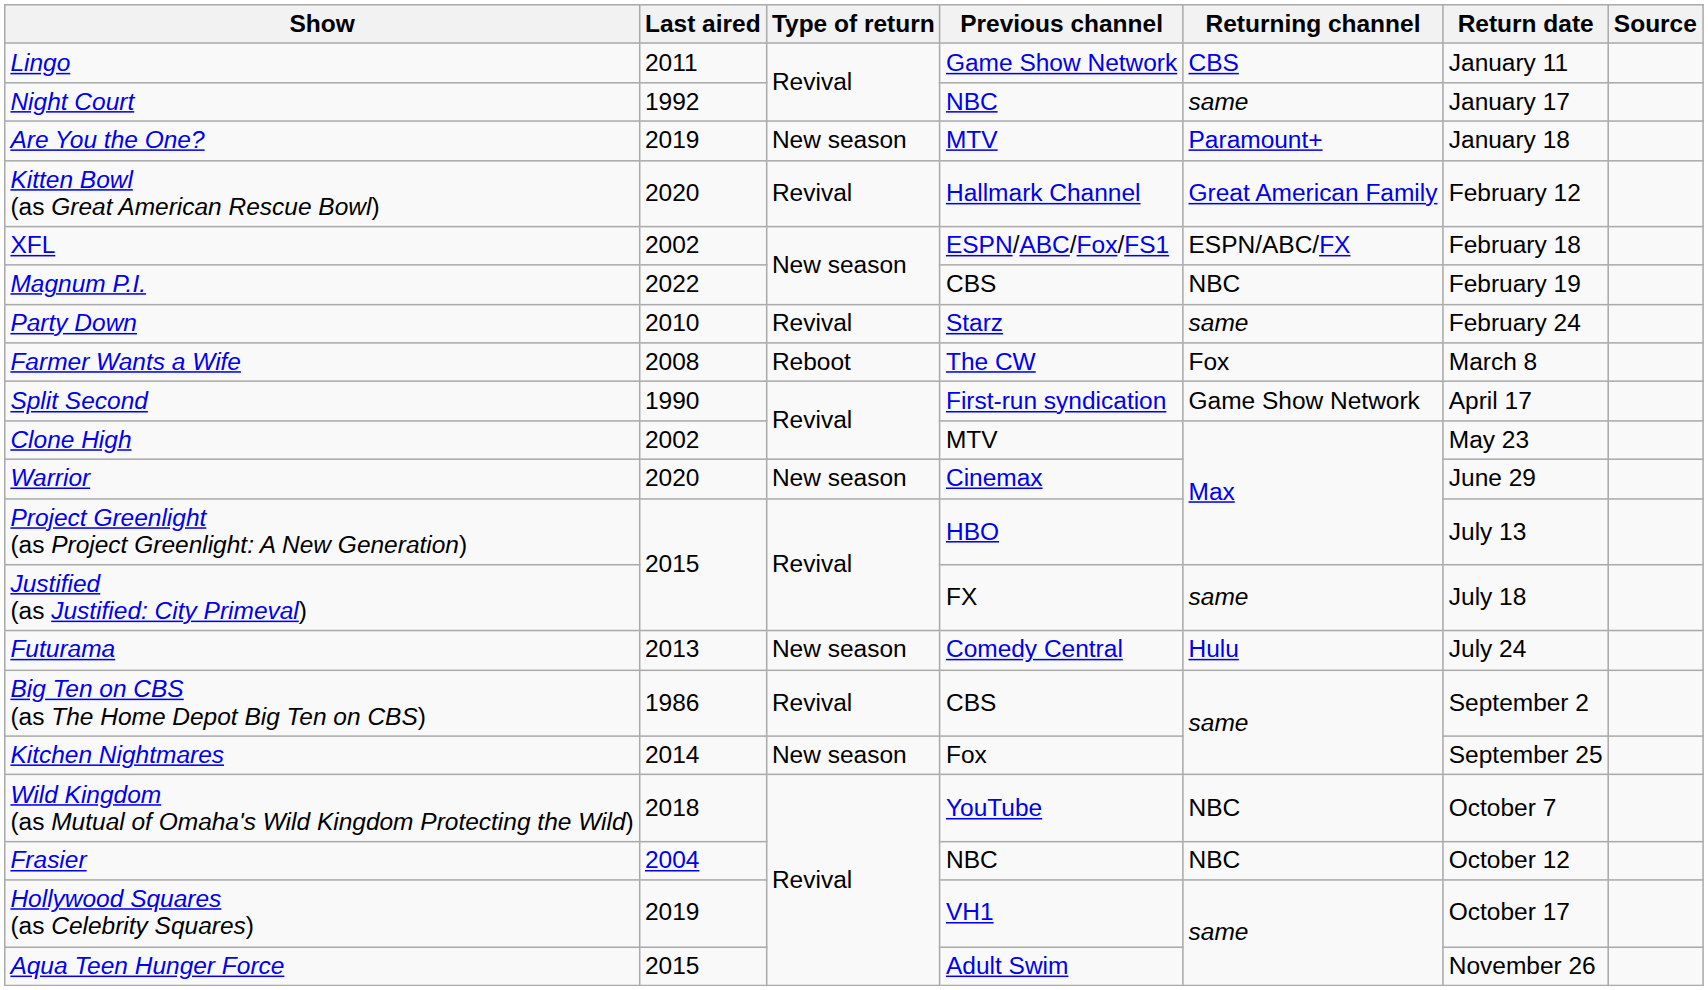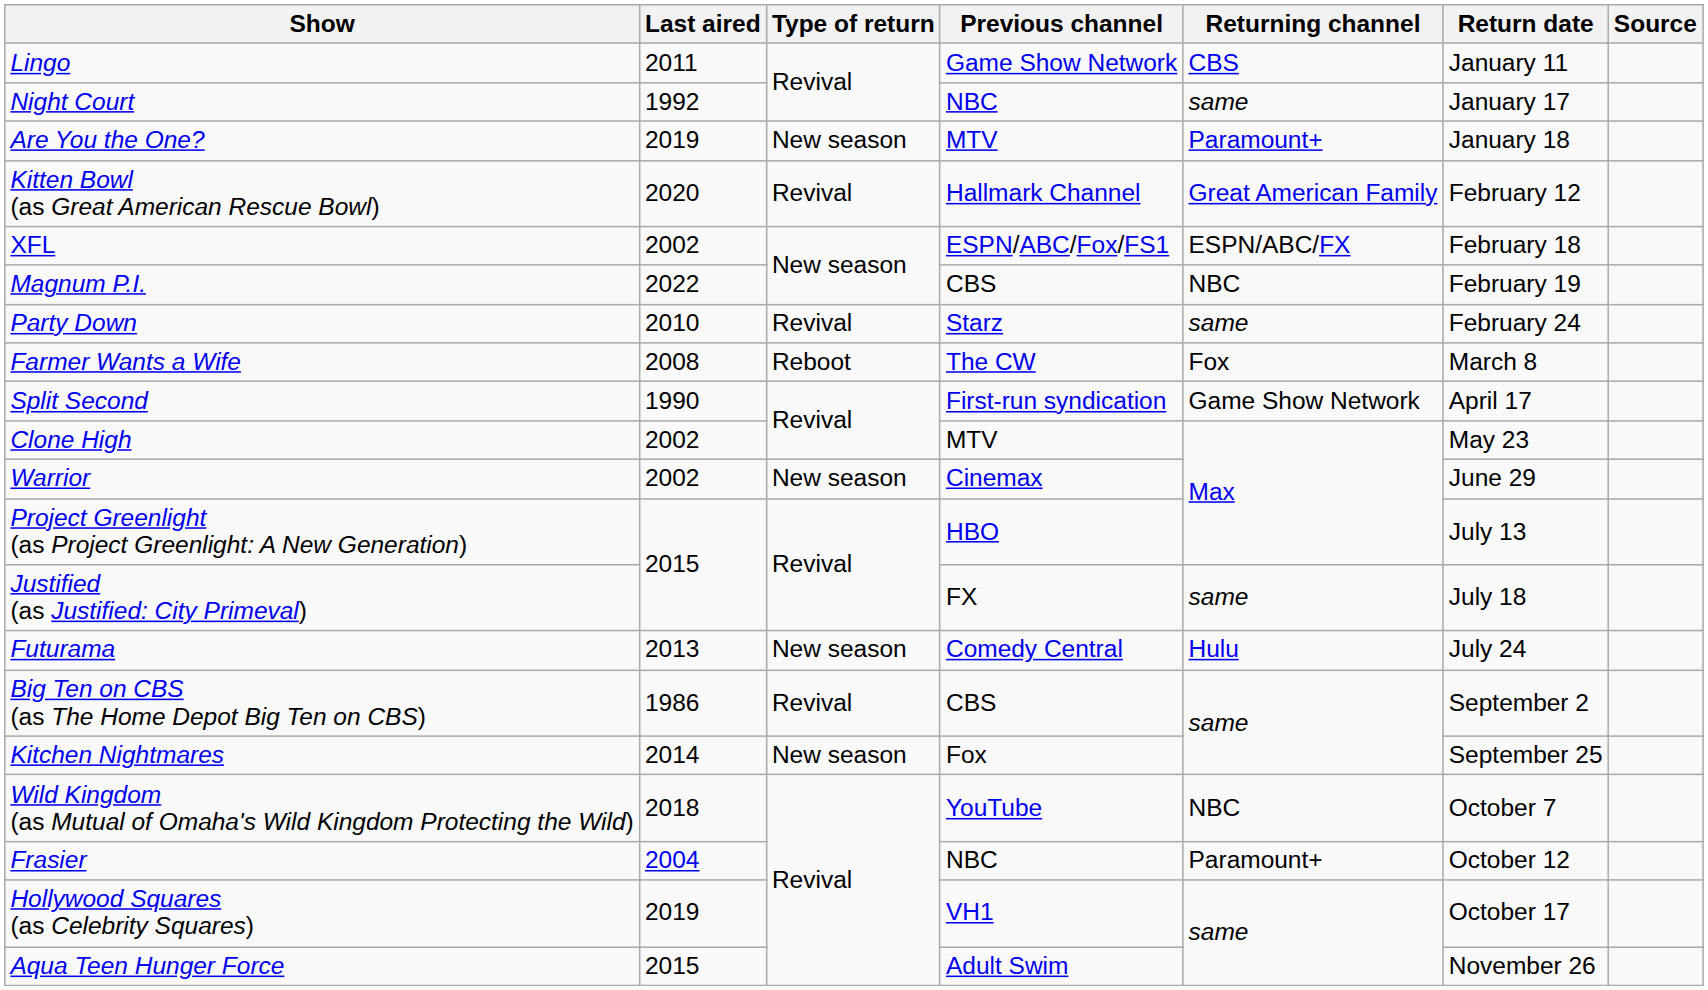Warrior | Last aired: 2020 -> 2002
Frasier | Returning channel: NBC -> Paramount+
